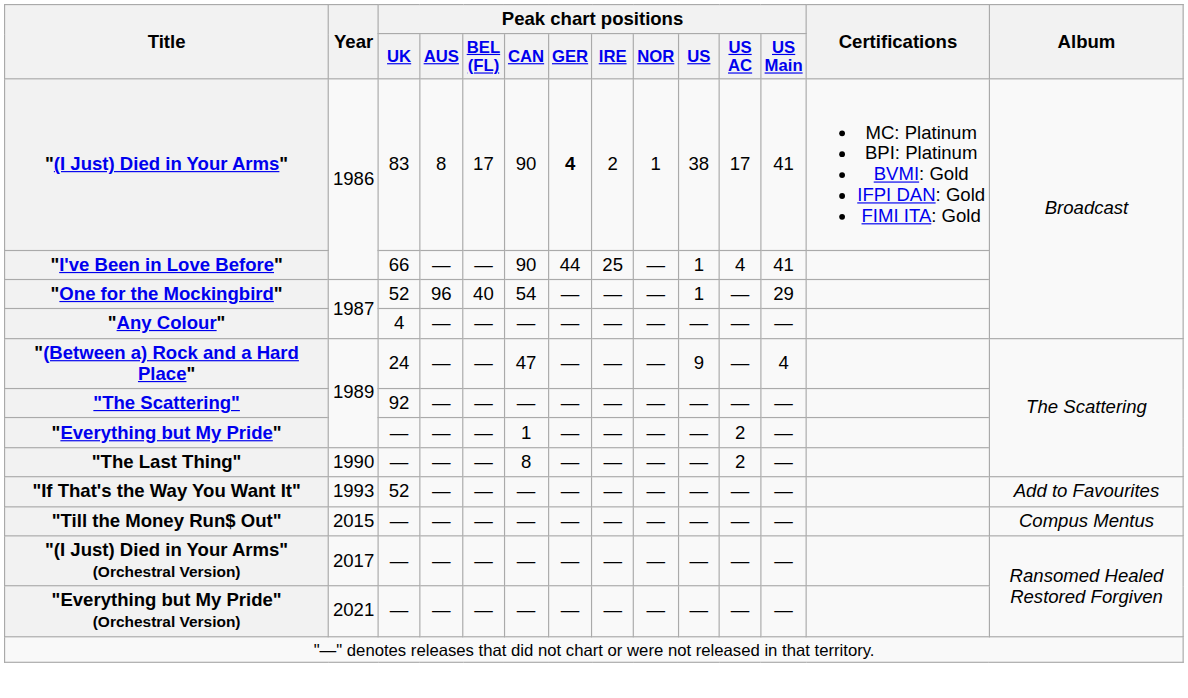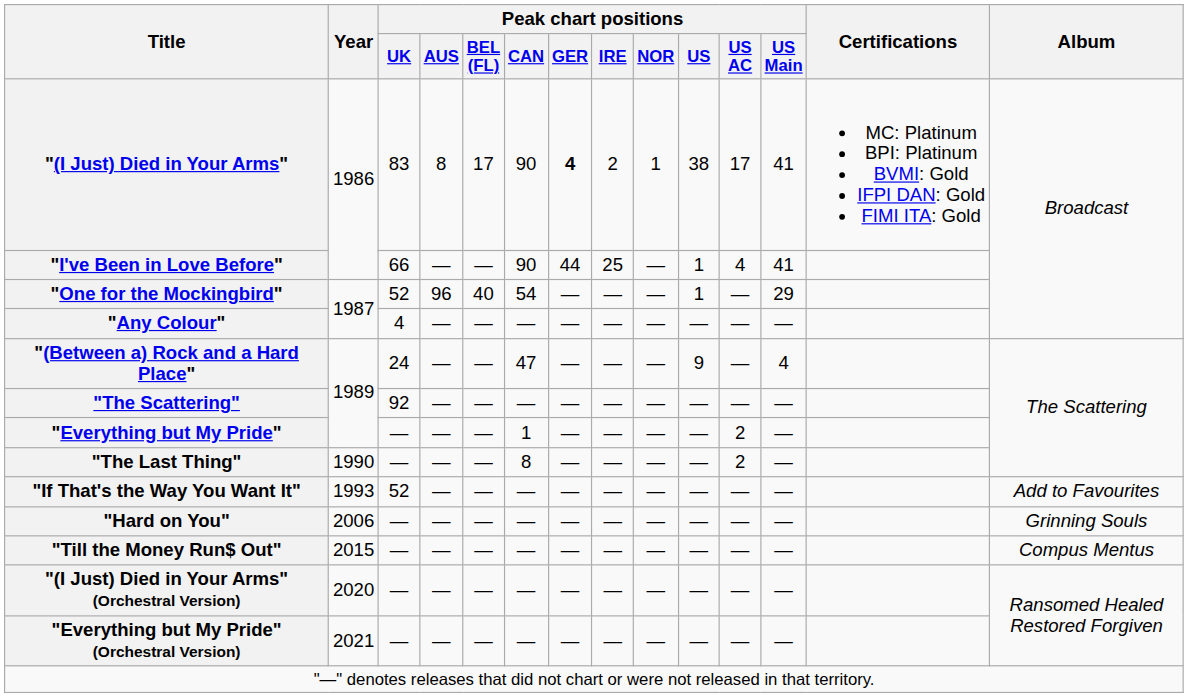+ row: "Hard on You" | 2006 | — | — | — | — | — | — | — | — | — | — | Grinning Souls
"(I Just) Died in Your Arms" (Orchestral Version) | Year: 2017 -> 2020
